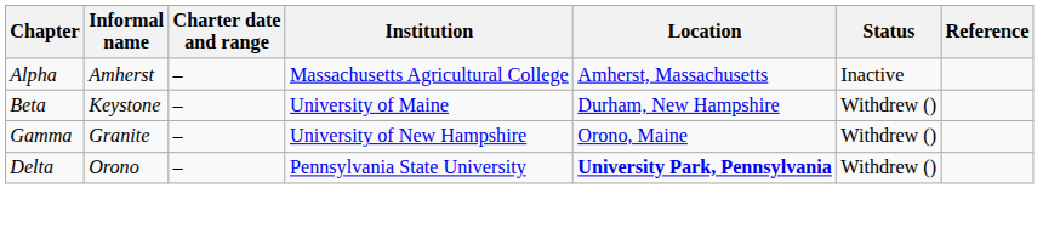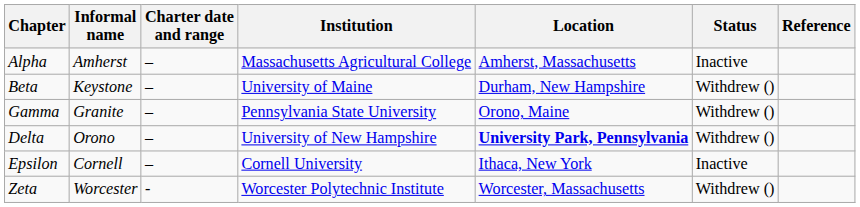Gamma | Institution: University of New Hampshire -> Pennsylvania State University
Delta | Institution: Pennsylvania State University -> University of New Hampshire
+ row: Epsilon | Cornell | – | Cornell University | Ithaca, New York | Inactive
+ row: Zeta | Worcester | - | Worcester Polytechnic Institute | Worcester, Massachusetts | Withdrew ()
